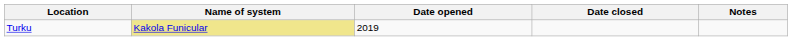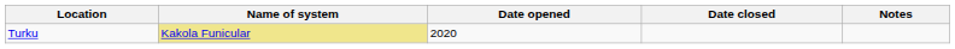Turku | Date opened: 2019 -> 2020
